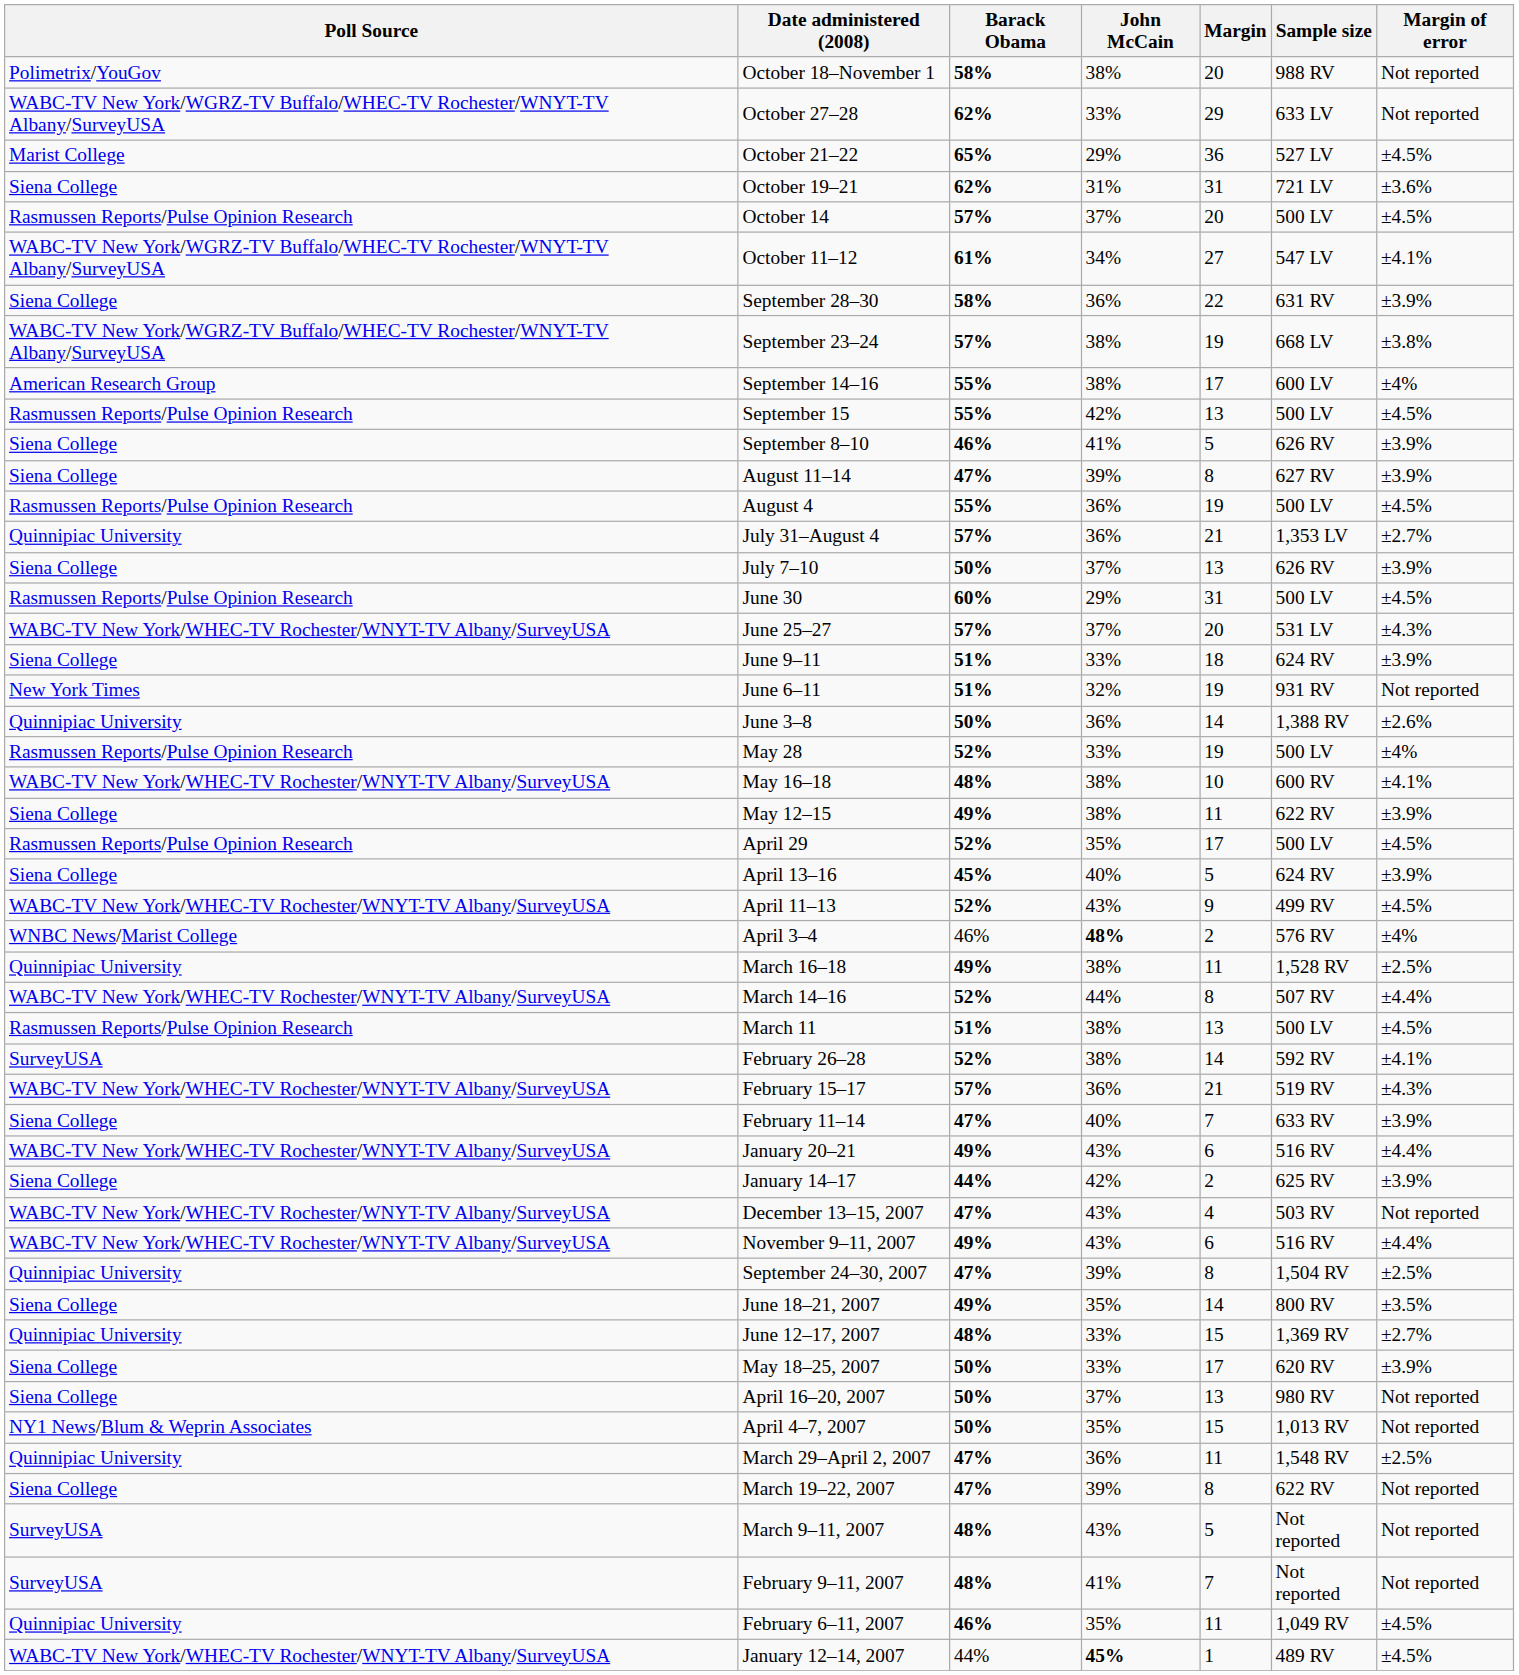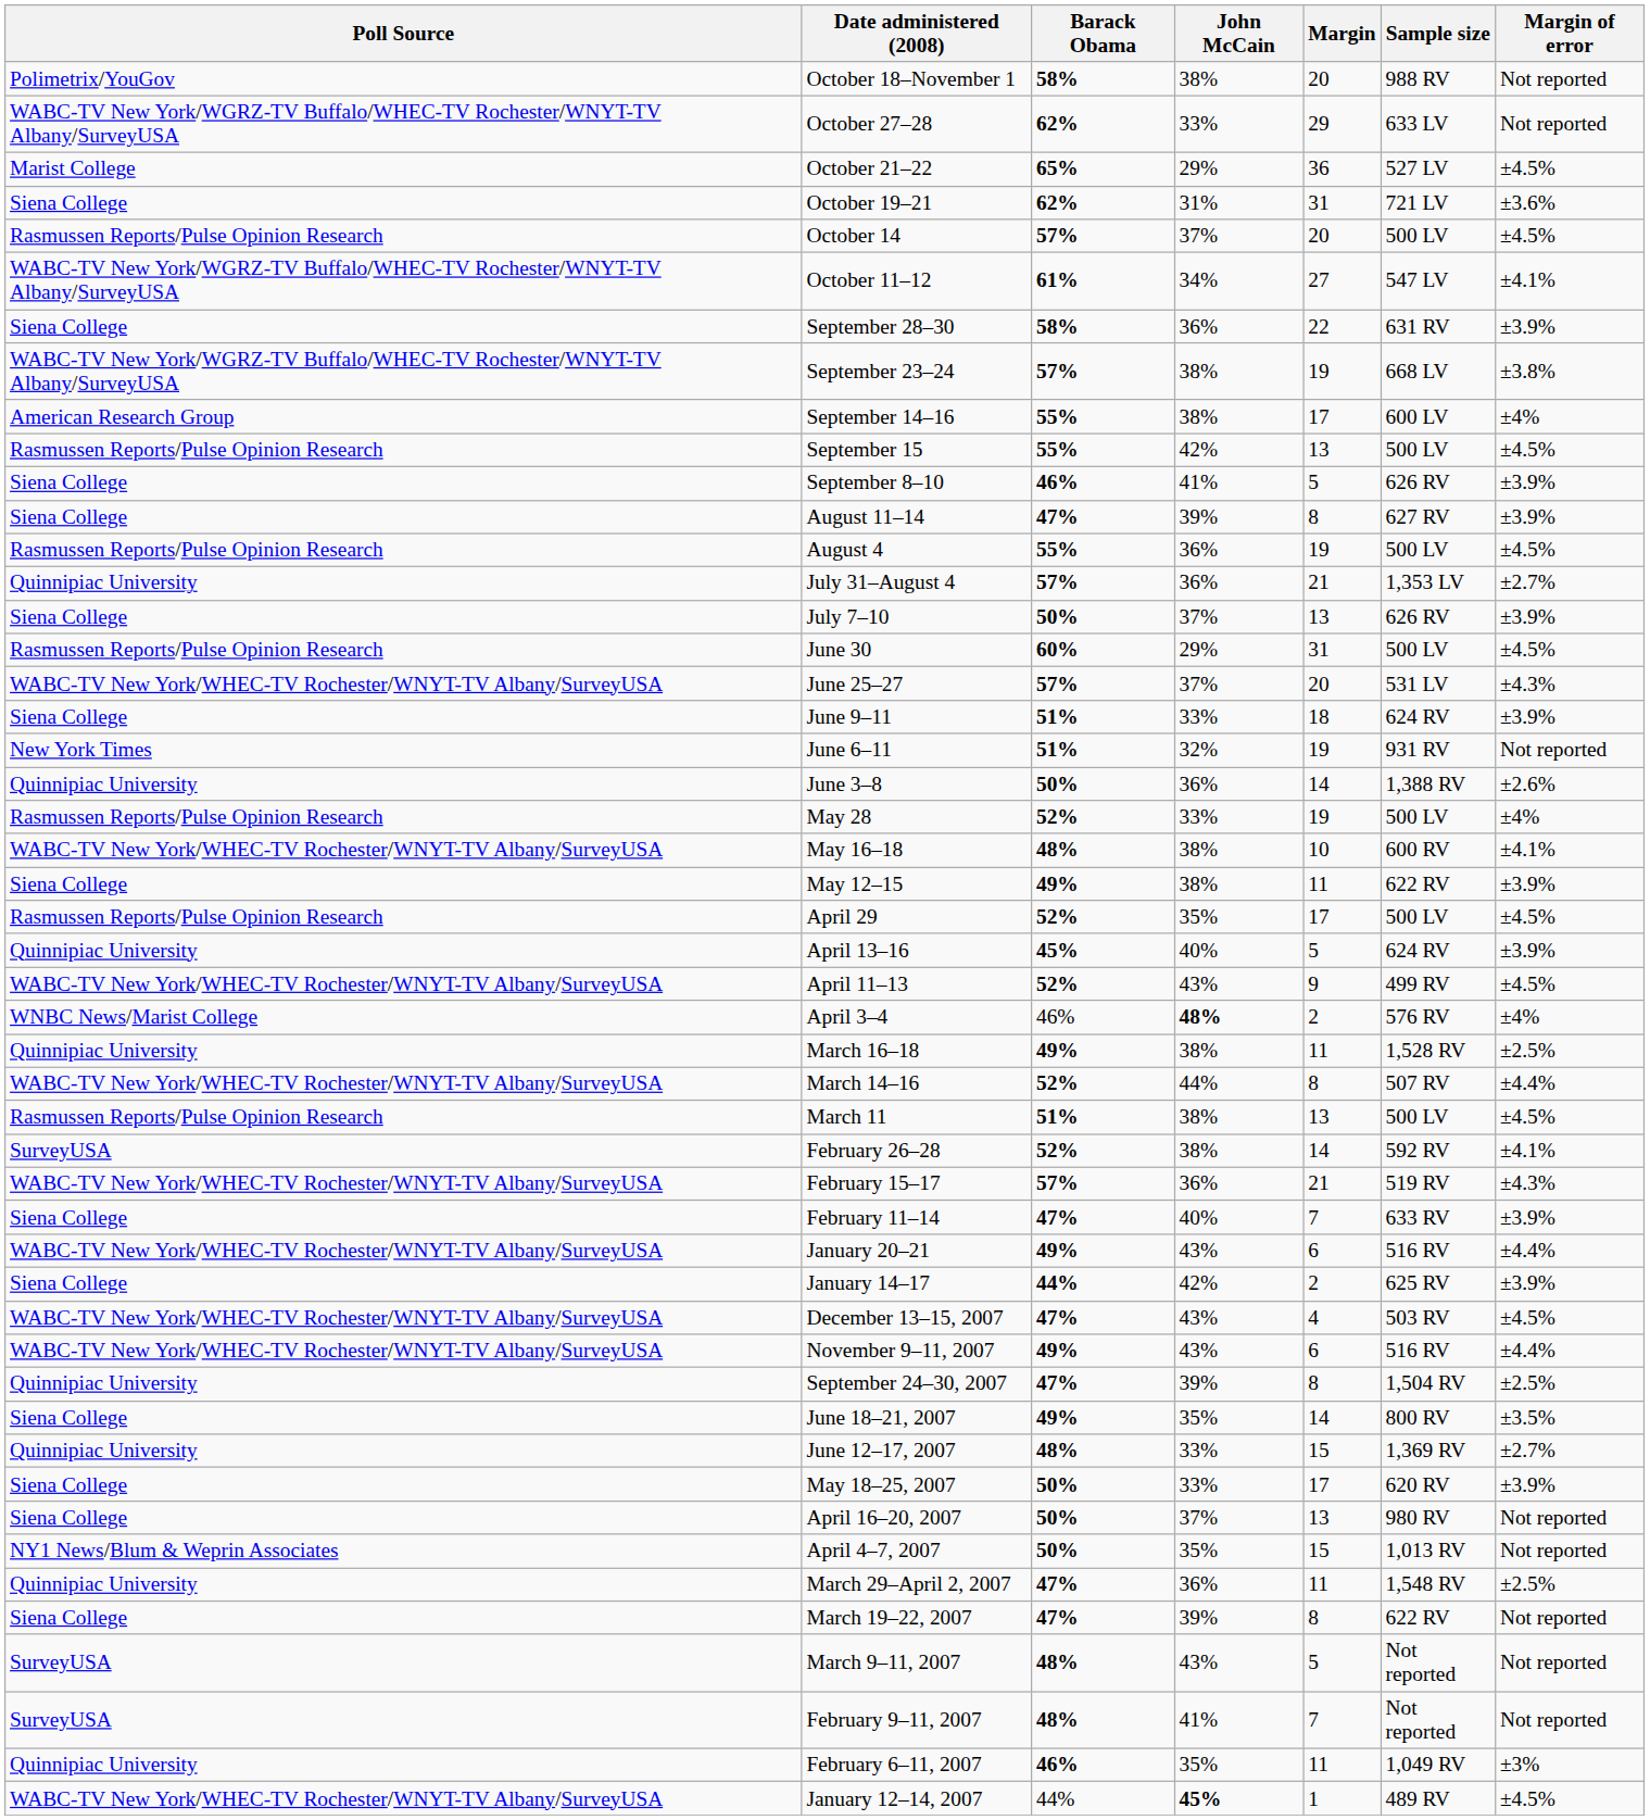April 13–16 | Poll Source: Siena College -> Quinnipiac University
December 13–15, 2007 | Margin of error: Not reported -> ±4.5%
February 6–11, 2007 | Margin of error: ±4.5% -> ±3%
